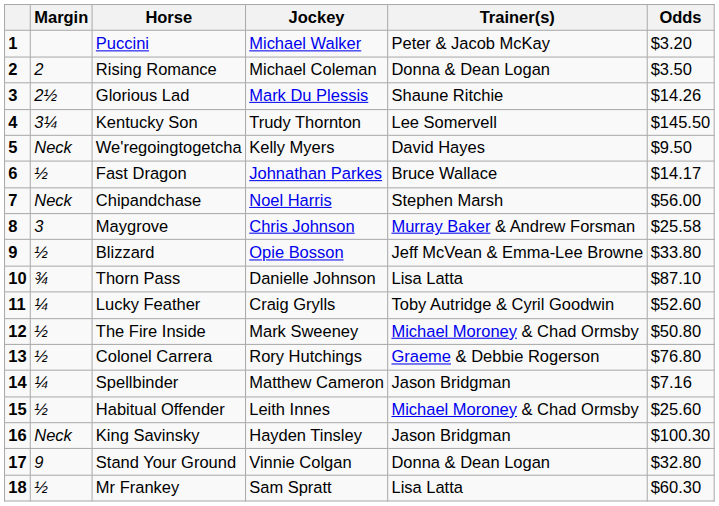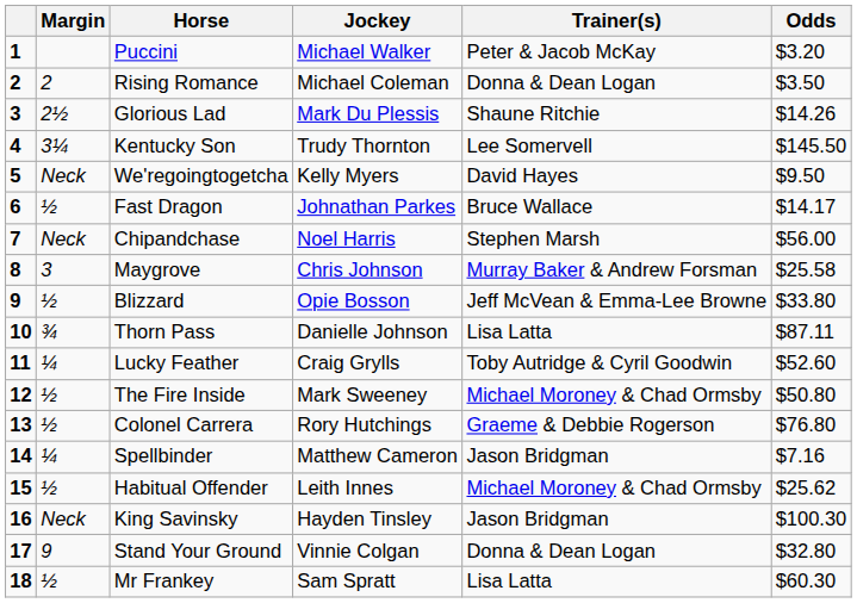Thorn Pass | Odds: $87.10 -> $87.11
Habitual Offender | Odds: $25.60 -> $25.62
